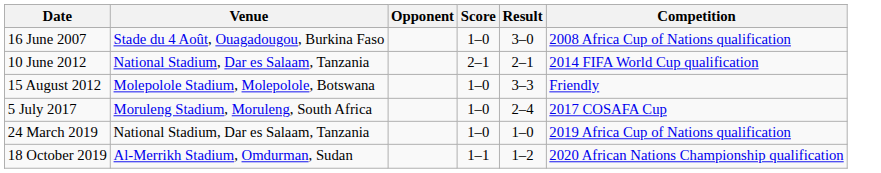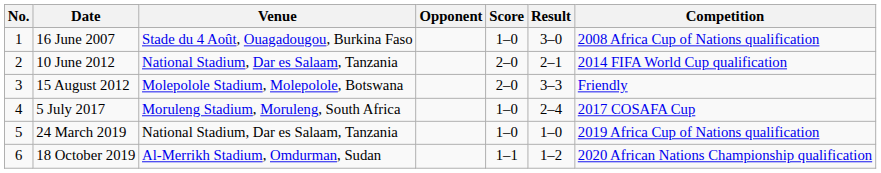+ column: No. | 1 | 2 | 3 | 4 | 5 | 6
10 June 2012 | Score: 2–1 -> 2–0
15 August 2012 | Score: 1–0 -> 2–0
